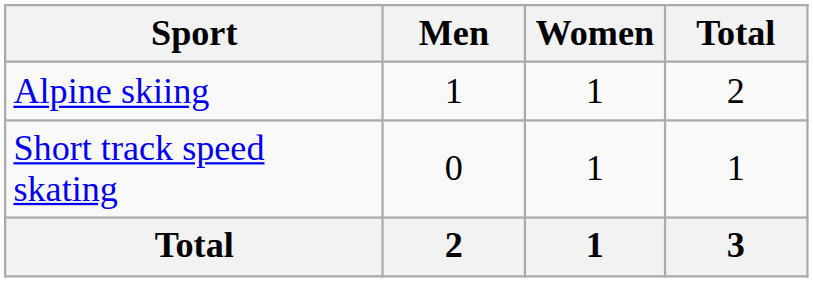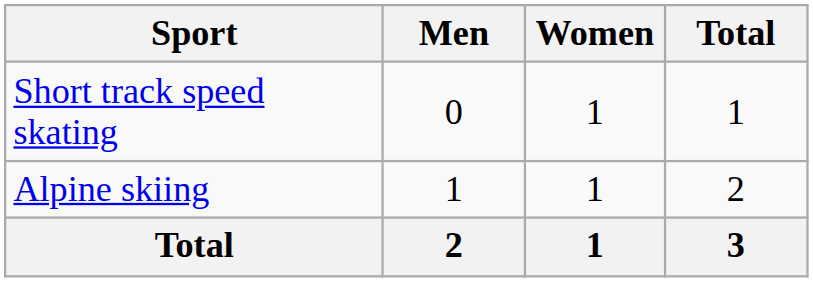rows swapped: Alpine skiing <-> Short track speed skating
